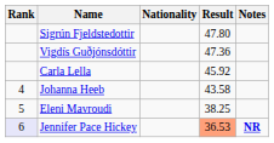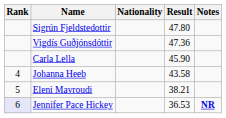Carla Lella | Result: 45.92 -> 45.90
Eleni Mavroudi | Result: 38.25 -> 38.21
Jennifer Pace Hickey | Result: lightsalmon background -> no background
